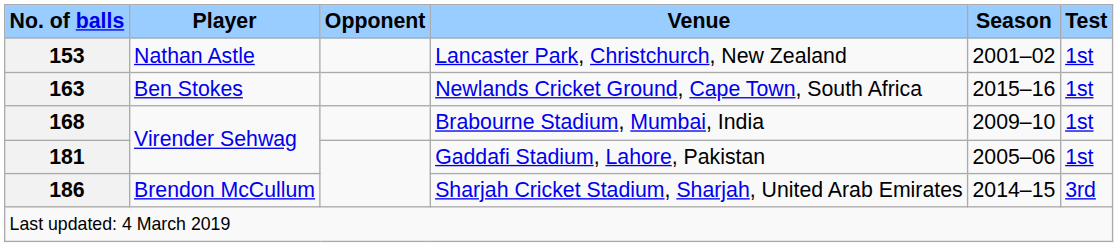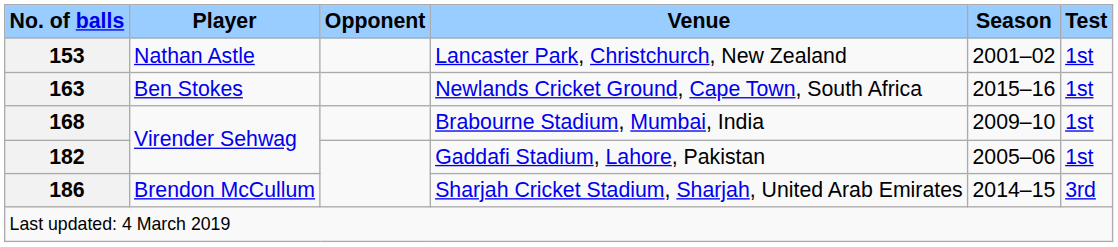Gaddafi Stadium, Lahore, Pakistan | No. of balls: 181 -> 182
